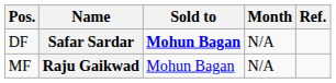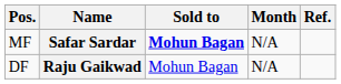Safar Sardar | Pos.: DF -> MF
Raju Gaikwad | Pos.: MF -> DF
